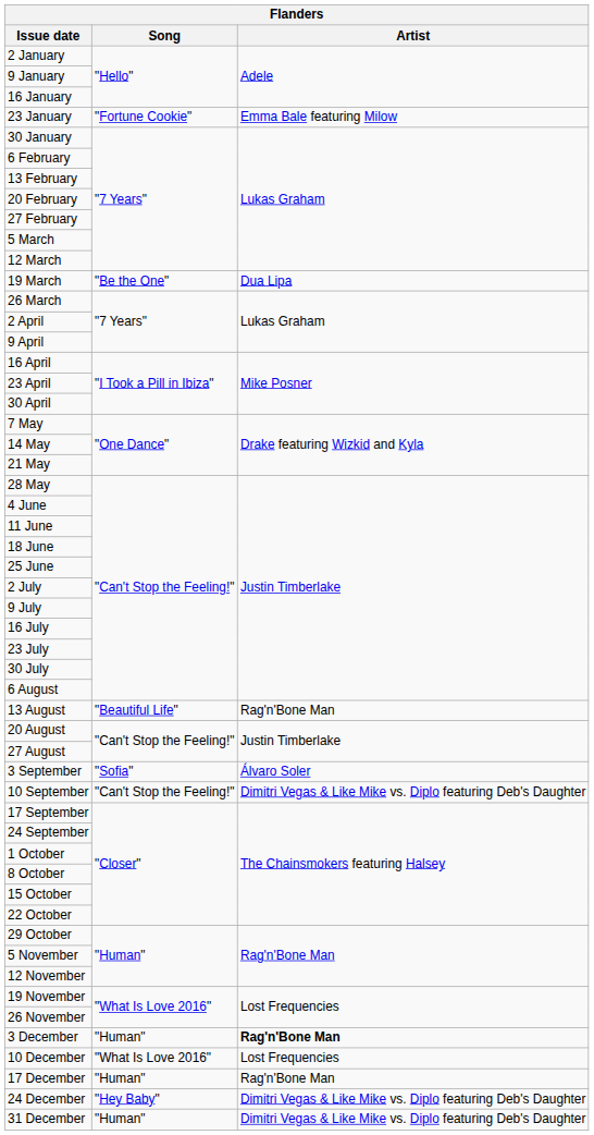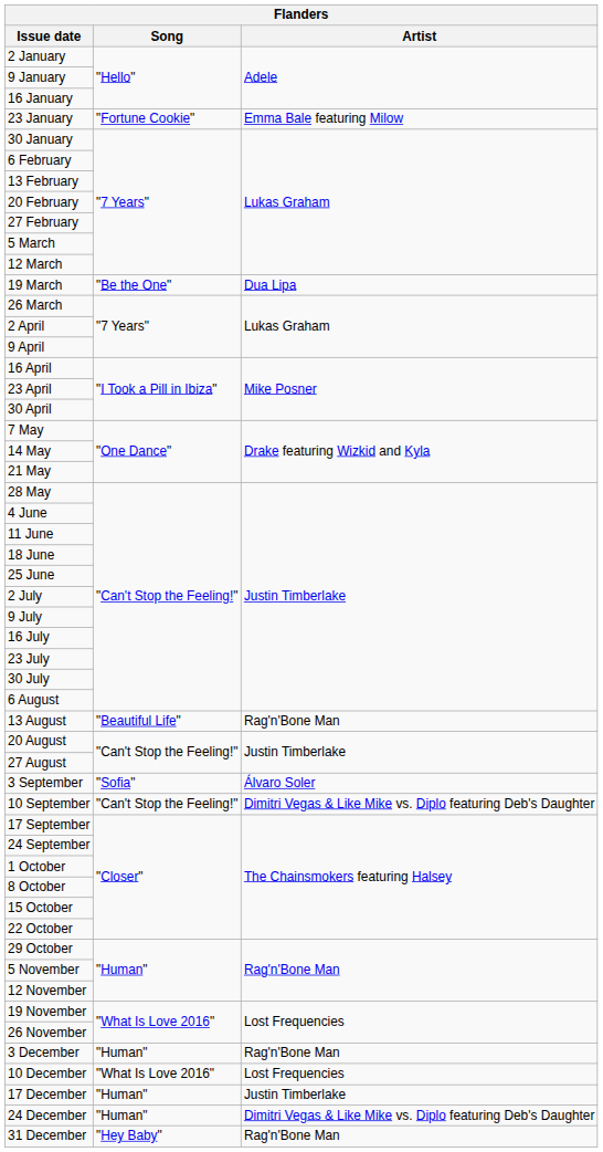3 December | Artist: bold -> normal
17 December | Artist: Rag'n'Bone Man -> Justin Timberlake
24 December | Song: "Hey Baby" -> "Human"
31 December | Song: "Human" -> "Hey Baby"
31 December | Artist: Dimitri Vegas & Like Mike vs. Diplo featuring Deb's Daughter -> Rag'n'Bone Man
